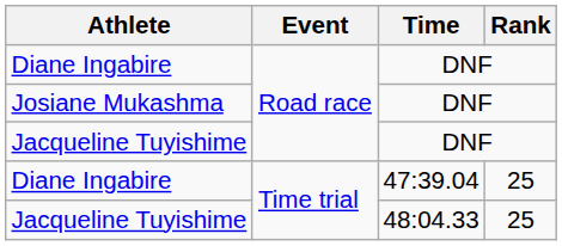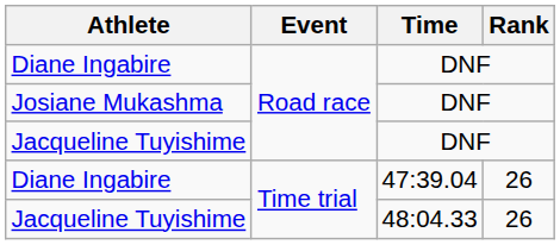Diane Ingabire / 47:39.04 | Rank: 25 -> 26
Jacqueline Tuyishime / 48:04.33 | Rank: 25 -> 26
